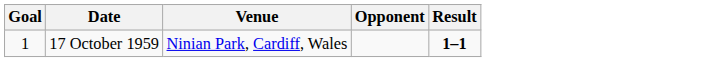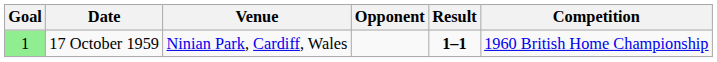+ column: Competition | 1960 British Home Championship
17 October 1959 | Goal: no background -> lightgreen background
